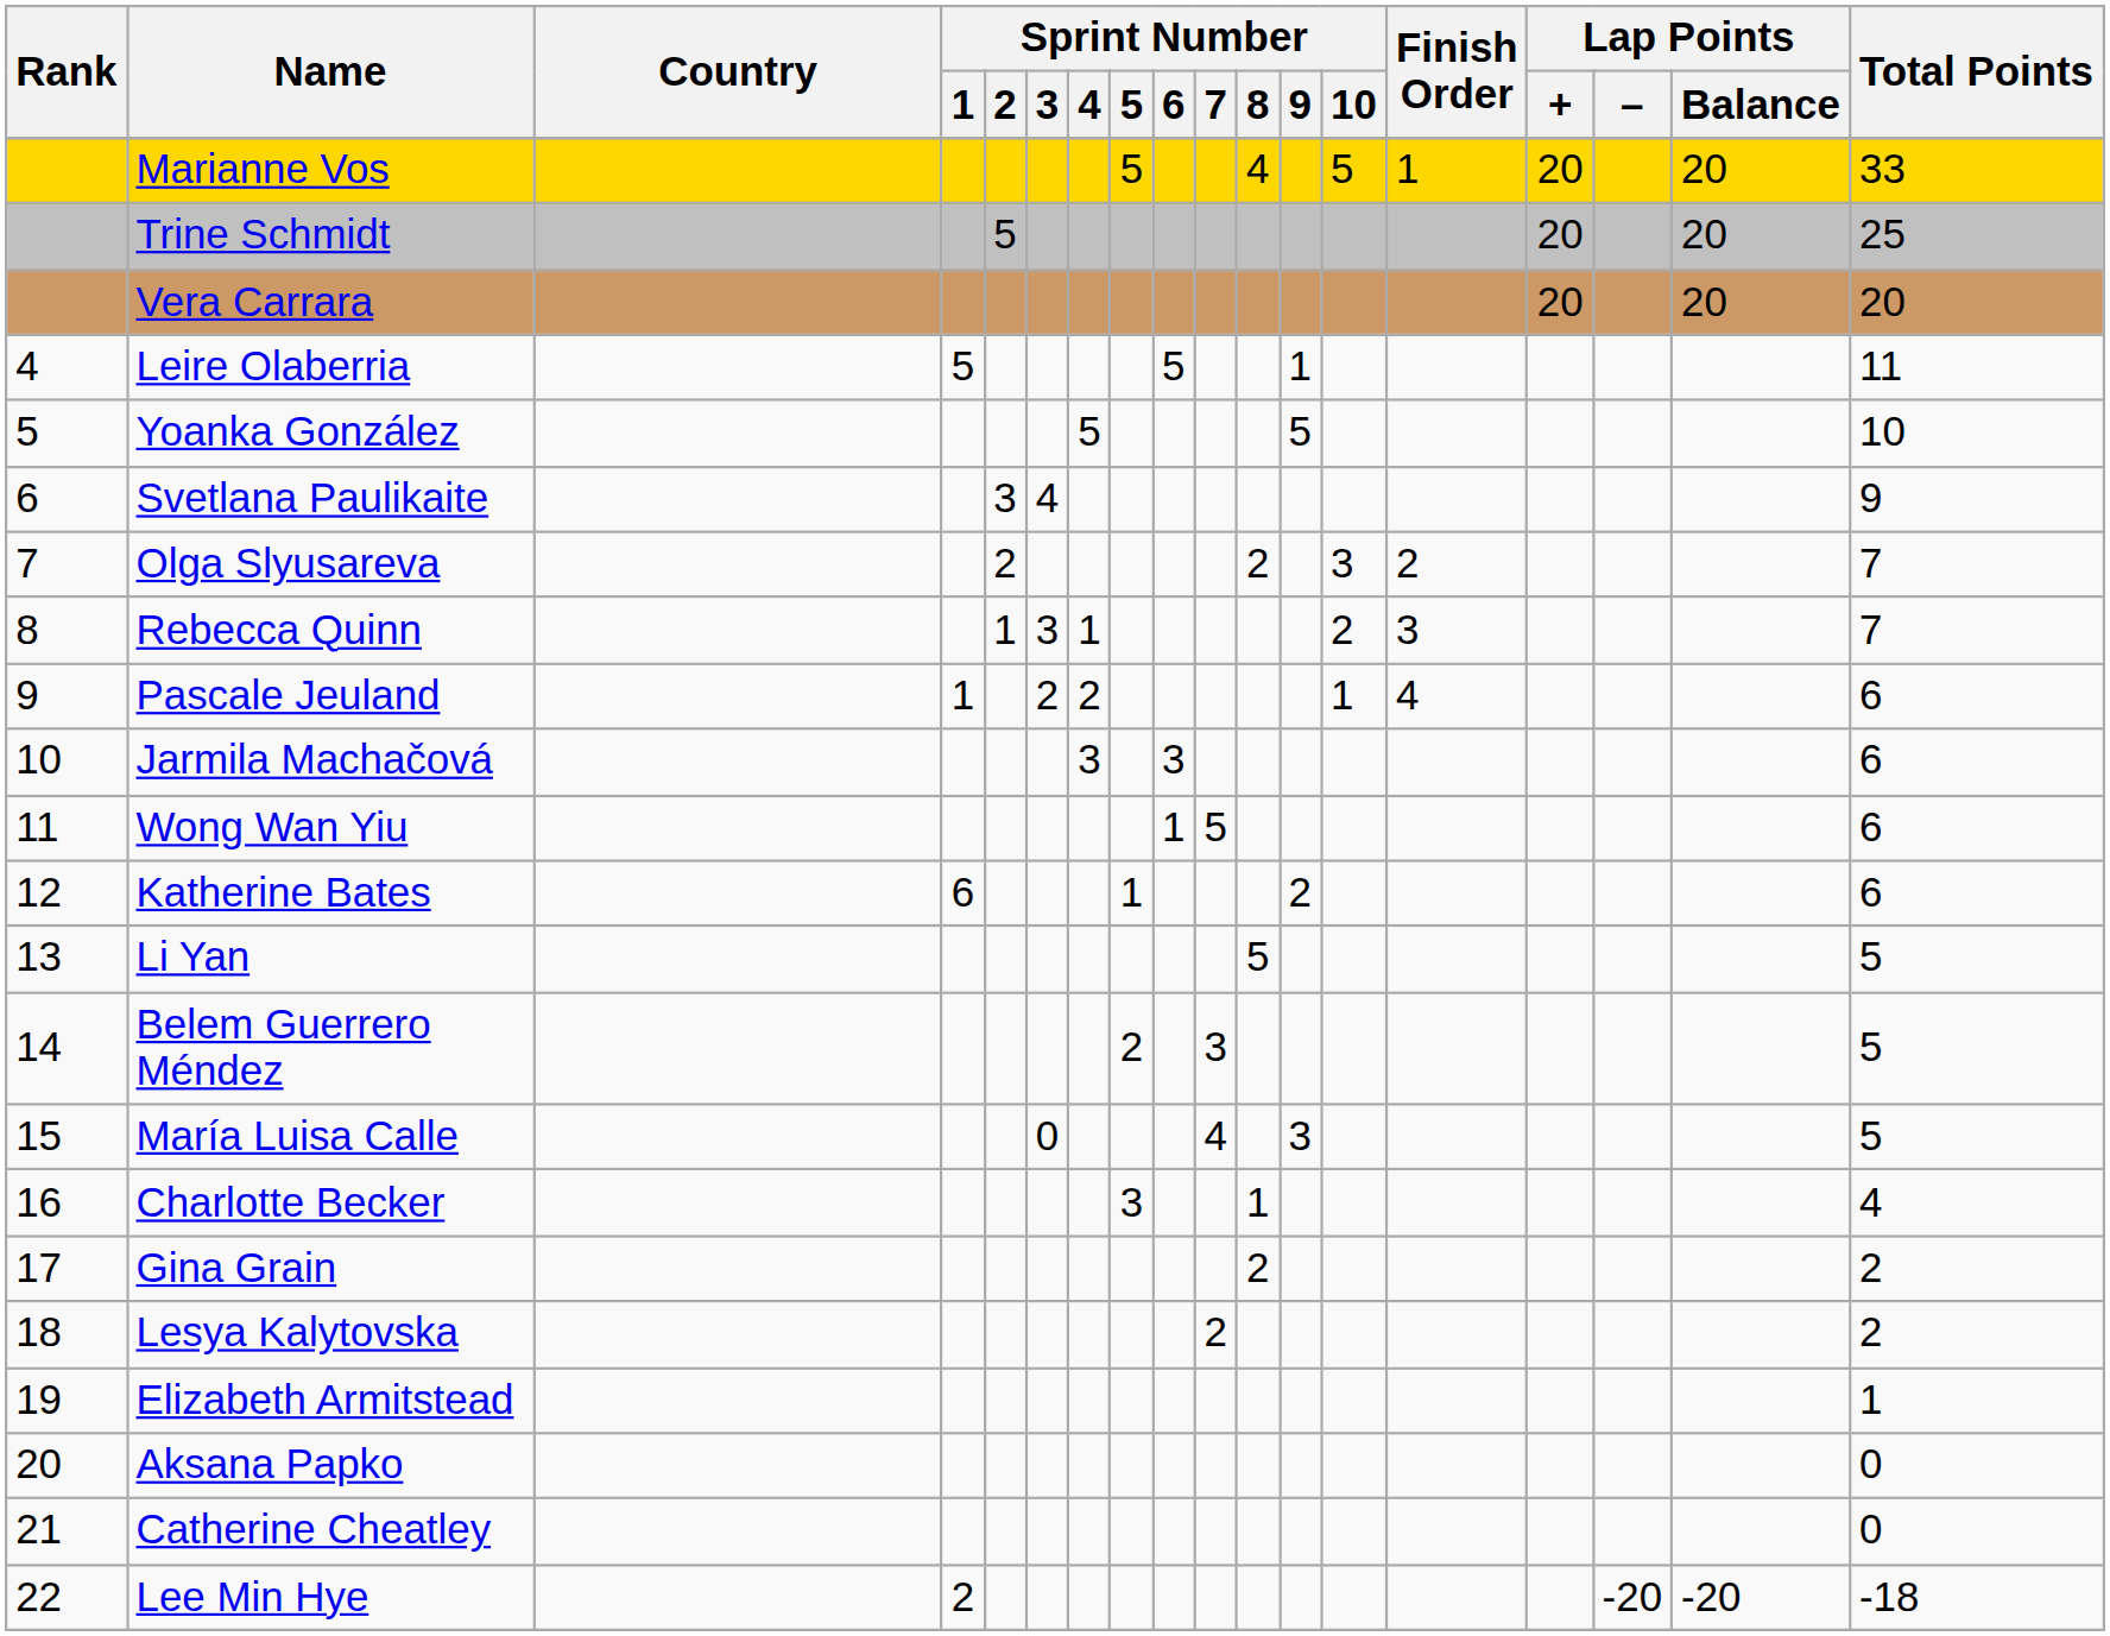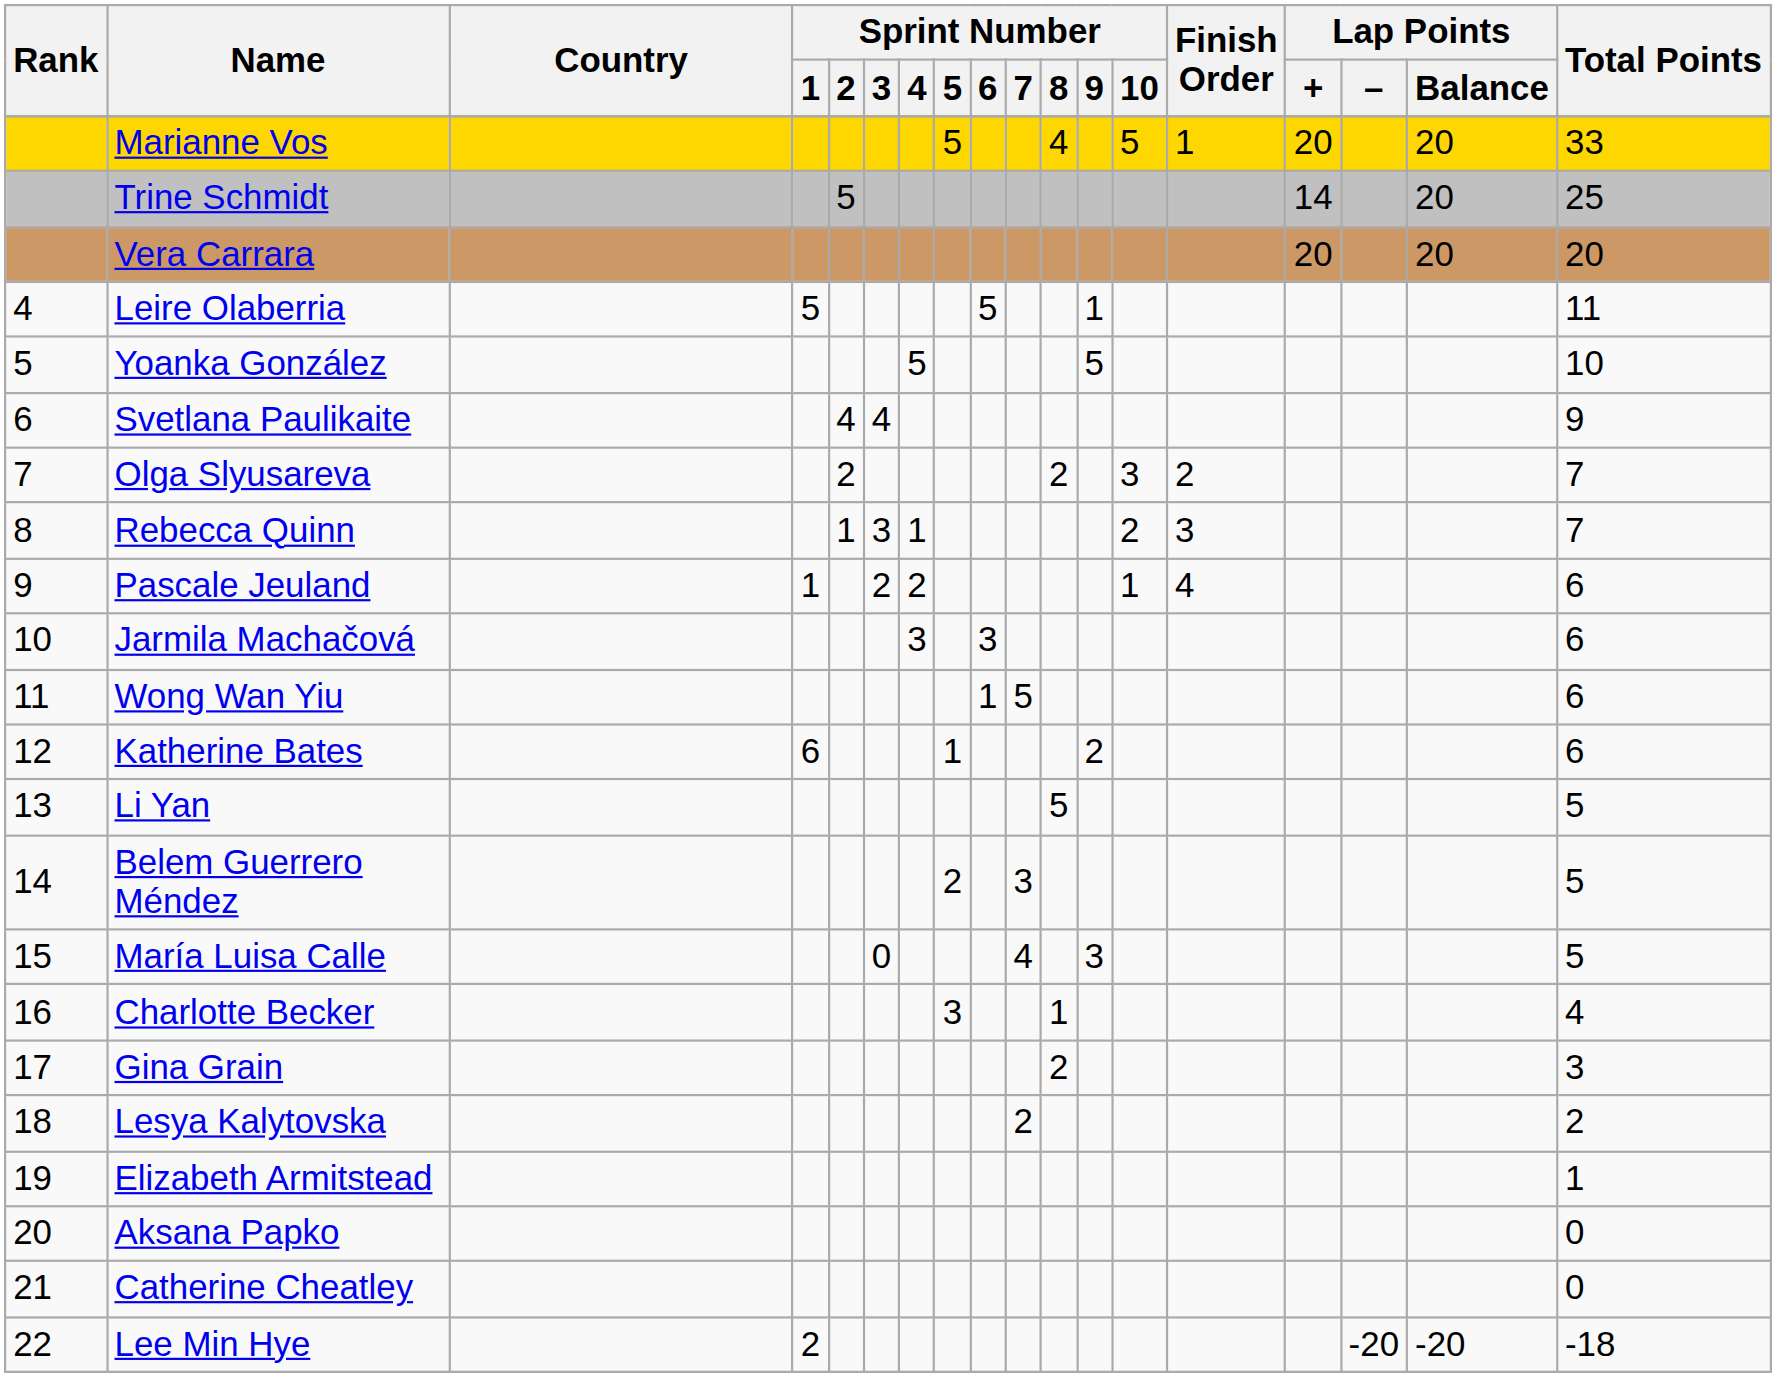Trine Schmidt | Lap Points / +: 20 -> 14
Svetlana Paulikaite | Sprint Number / 2: 3 -> 4
Gina Grain | Total Points: 2 -> 3
